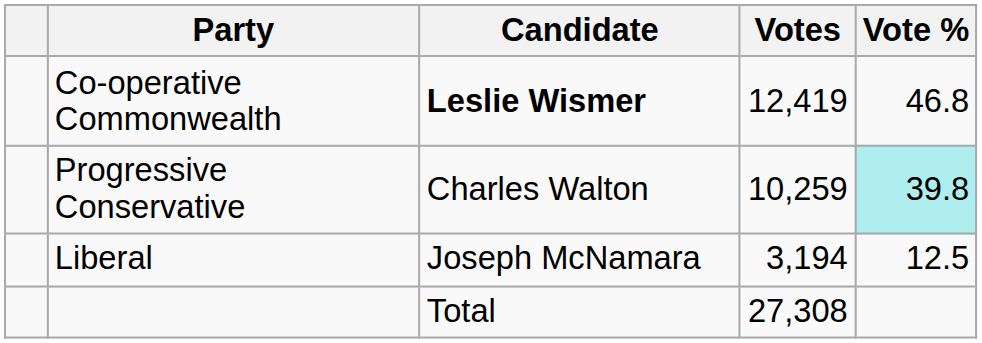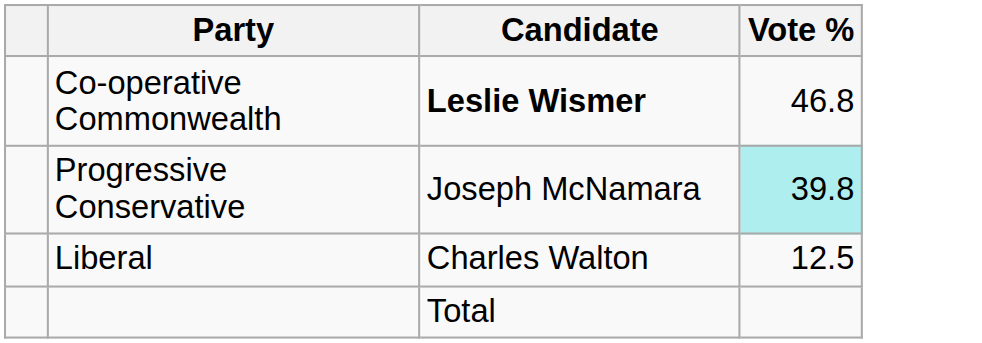- column: Votes | 12,419 | 10,259 | 3,194 | 27,308
Progressive Conservative | Candidate: Charles Walton -> Joseph McNamara
Liberal | Candidate: Joseph McNamara -> Charles Walton
